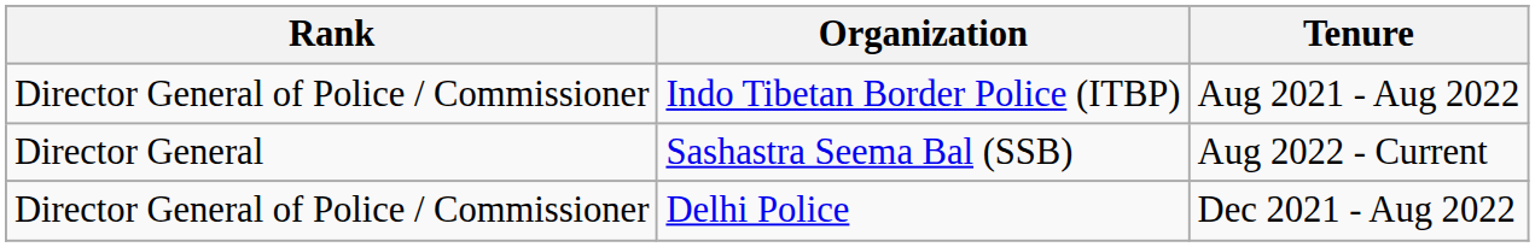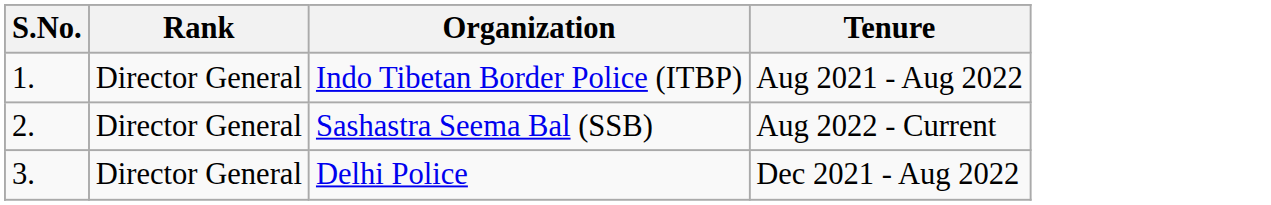+ column: S.No. | 1. | 2. | 3.
Indo Tibetan Border Police (ITBP) | Rank: Director General of Police / Commissioner -> Director General
Delhi Police | Rank: Director General of Police / Commissioner -> Director General
